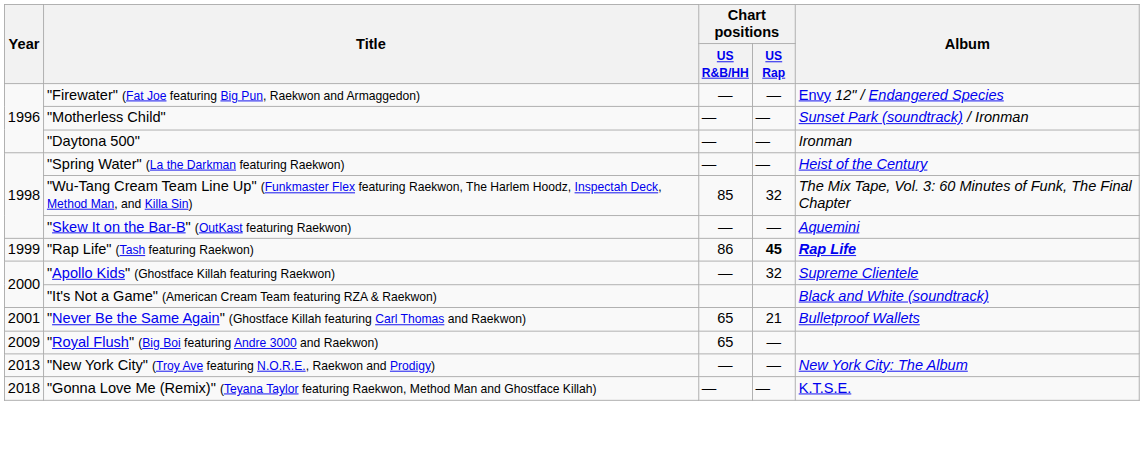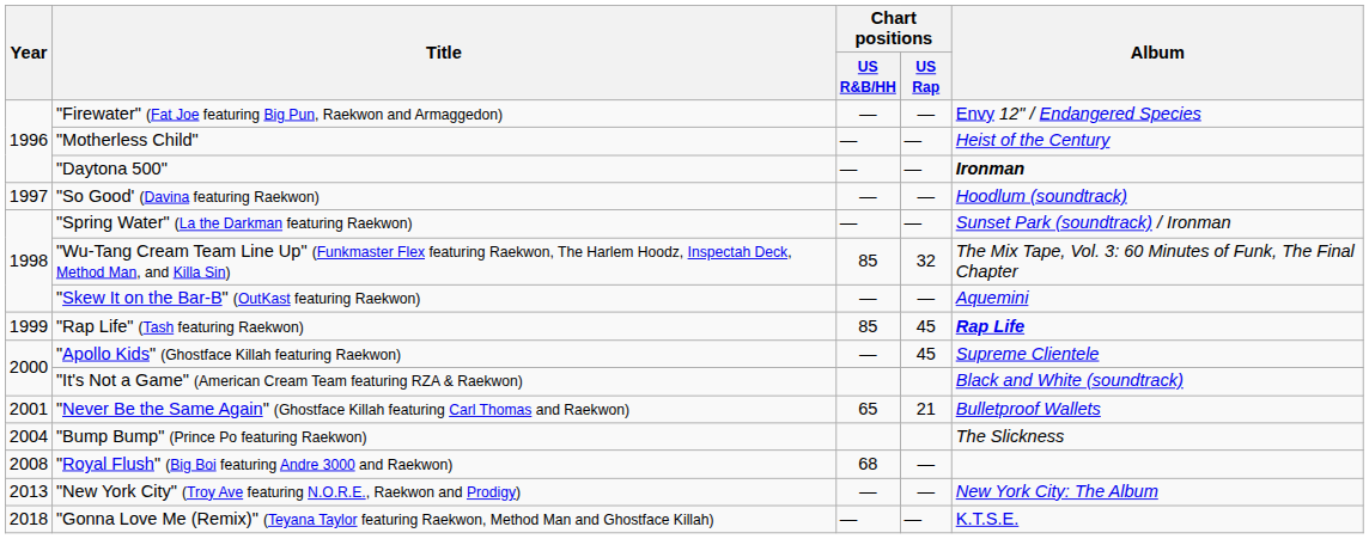"Motherless Child" | Album: Sunset Park (soundtrack) / Ironman -> Heist of the Century
"Daytona 500" | Album: normal -> bold
+ row: 1997 | "So Good' (Davina featuring Raekwon) | — | — | Hoodlum (soundtrack)
"Spring Water" (La the Darkman featuring Raekwon) | Album: Heist of the Century -> Sunset Park (soundtrack) / Ironman
"Rap Life" (Tash featuring Raekwon) | Chart positions / US R&B/HH: 86 -> 85
"Rap Life" (Tash featuring Raekwon) | Chart positions / US Rap: bold -> normal
"Apollo Kids" (Ghostface Killah featuring Raekwon) | Chart positions / US Rap: 32 -> 45
+ row: 2004 | "Bump Bump" (Prince Po featuring Raekwon) | The Slickness
"Royal Flush" (Big Boi featuring Andre 3000 and Raekwon) | Year: 2009 -> 2008
"Royal Flush" (Big Boi featuring Andre 3000 and Raekwon) | Chart positions / US R&B/HH: 65 -> 68
